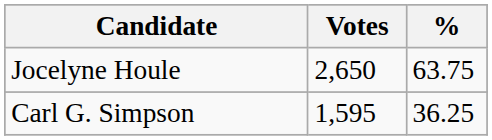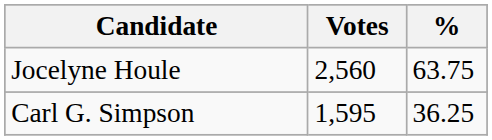Jocelyne Houle | Votes: 2,650 -> 2,560
